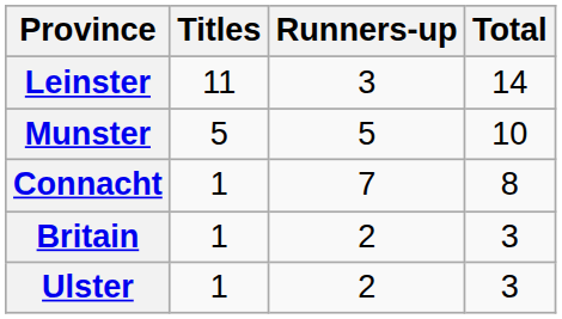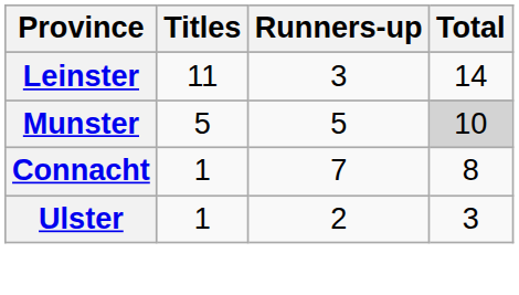Munster | Total: no background -> lightgrey background
- row: Britain | 1 | 2 | 3
